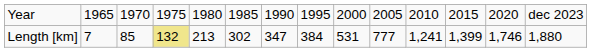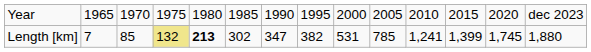Length [km] | column 5: normal -> bold
Length [km] | column 8: 384 -> 382
Length [km] | column 10: 777 -> 785
Length [km] | column 13: 1,746 -> 1,745
